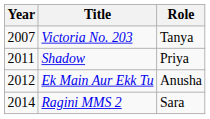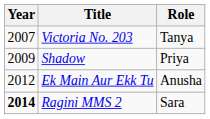Shadow | Year: 2011 -> 2009
Ragini MMS 2 | Year: normal -> bold
